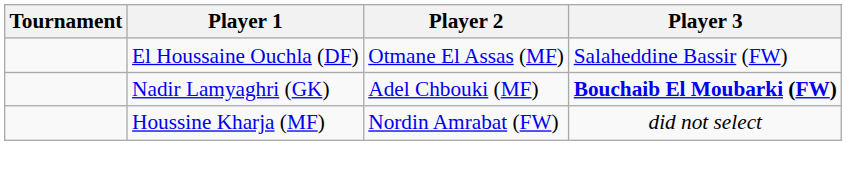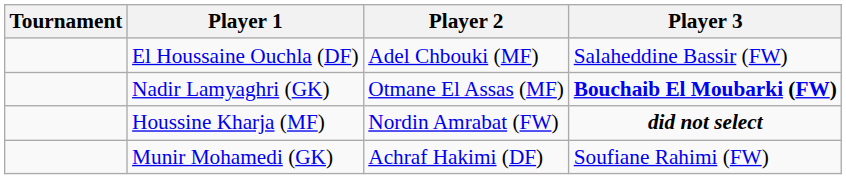El Houssaine Ouchla (DF) | Player 2: Otmane El Assas (MF) -> Adel Chbouki (MF)
Nadir Lamyaghri (GK) | Player 2: Adel Chbouki (MF) -> Otmane El Assas (MF)
Houssine Kharja (MF) | Player 3: normal -> bold
+ row: Munir Mohamedi (GK) | Achraf Hakimi (DF) | Soufiane Rahimi (FW)
